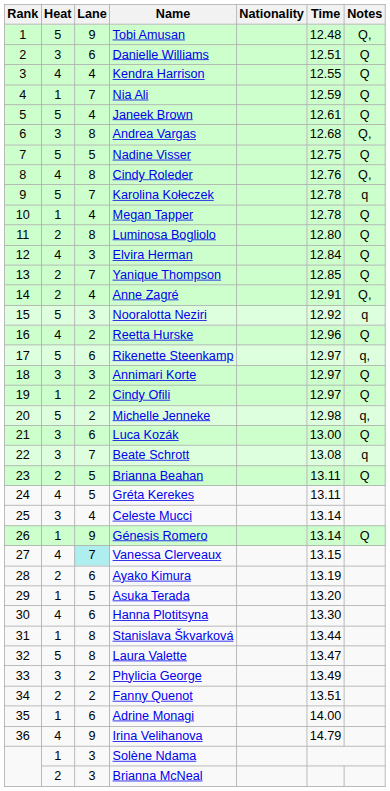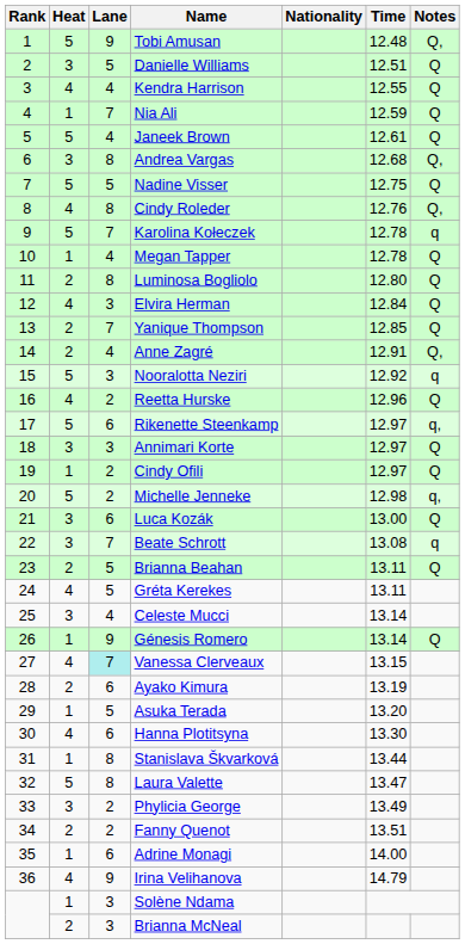Danielle Williams | Lane: 6 -> 5
